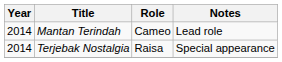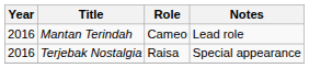Mantan Terindah | Year: 2014 -> 2016
Terjebak Nostalgia | Year: 2014 -> 2016
